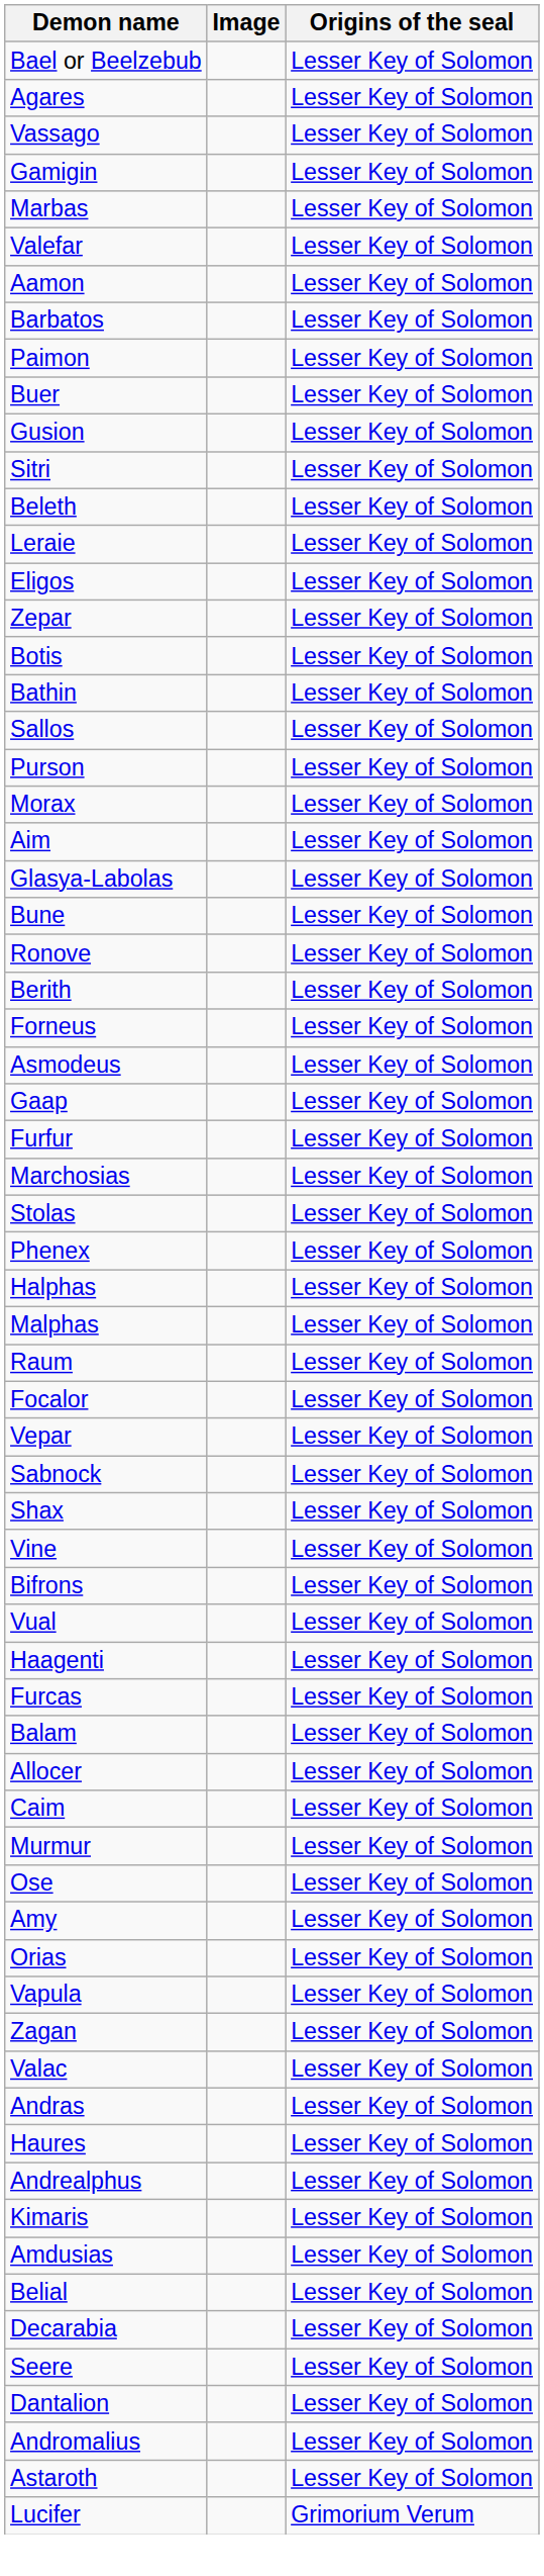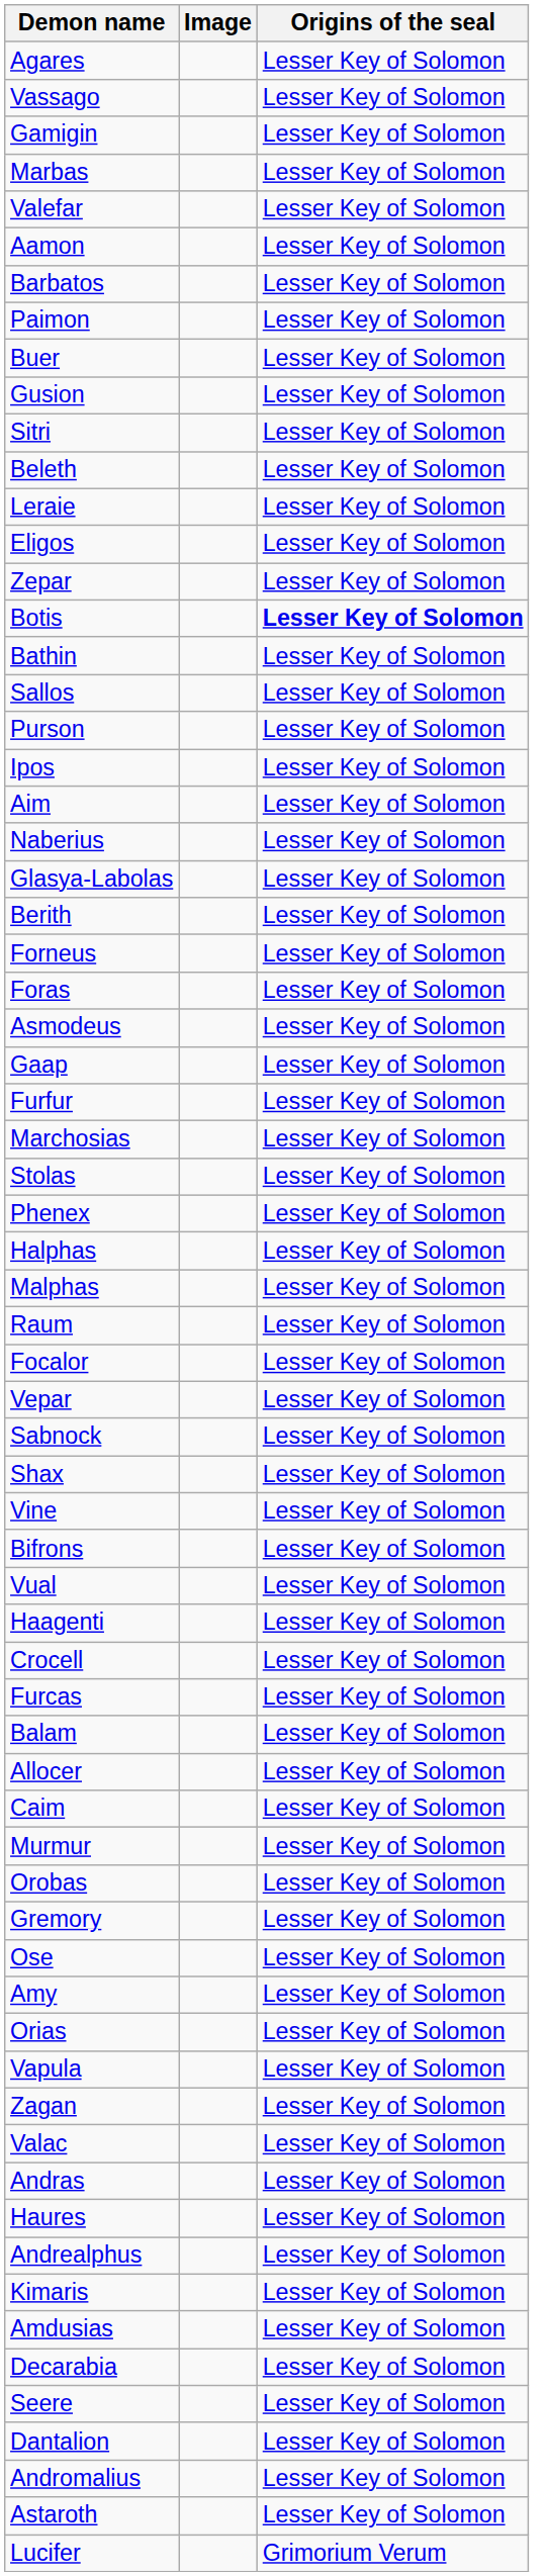- row: Bael or Beelzebub | Lesser Key of Solomon
Botis | Origins of the seal: normal -> bold
- row: Morax | Lesser Key of Solomon
+ row: Ipos | Lesser Key of Solomon
+ row: Naberius | Lesser Key of Solomon
- row: Bune | Lesser Key of Solomon
- row: Ronove | Lesser Key of Solomon
+ row: Foras | Lesser Key of Solomon
+ row: Crocell | Lesser Key of Solomon
+ row: Orobas | Lesser Key of Solomon
+ row: Gremory | Lesser Key of Solomon
- row: Belial | Lesser Key of Solomon
